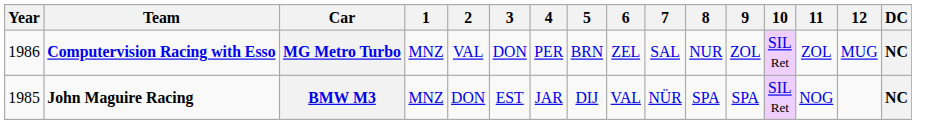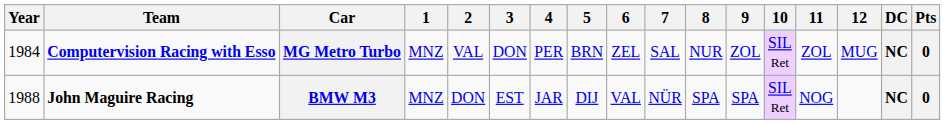+ column: Pts | 0 | 0
MG Metro Turbo | Year: 1986 -> 1984
BMW M3 | Year: 1985 -> 1988
